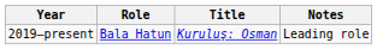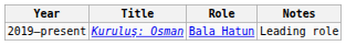columns swapped: Title <-> Role
